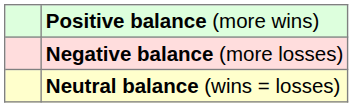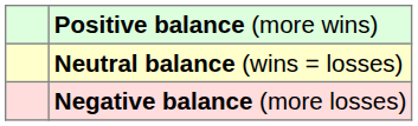rows swapped: Neutral balance (wins = losses) <-> Negative balance (more losses)
